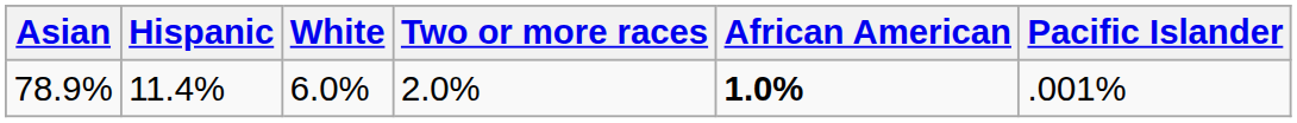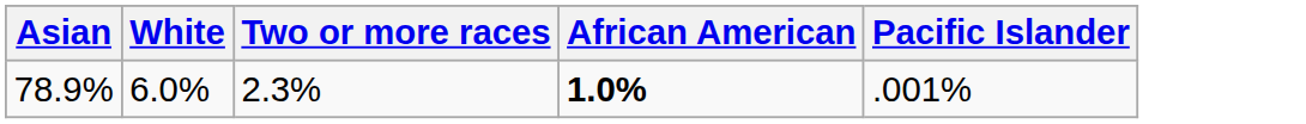- column: Hispanic | 11.4%
78.9% | Two or more races: 2.0% -> 2.3%
